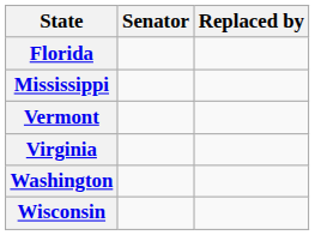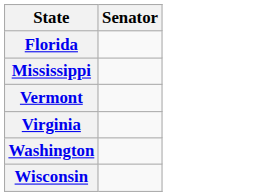- column: Replaced by
